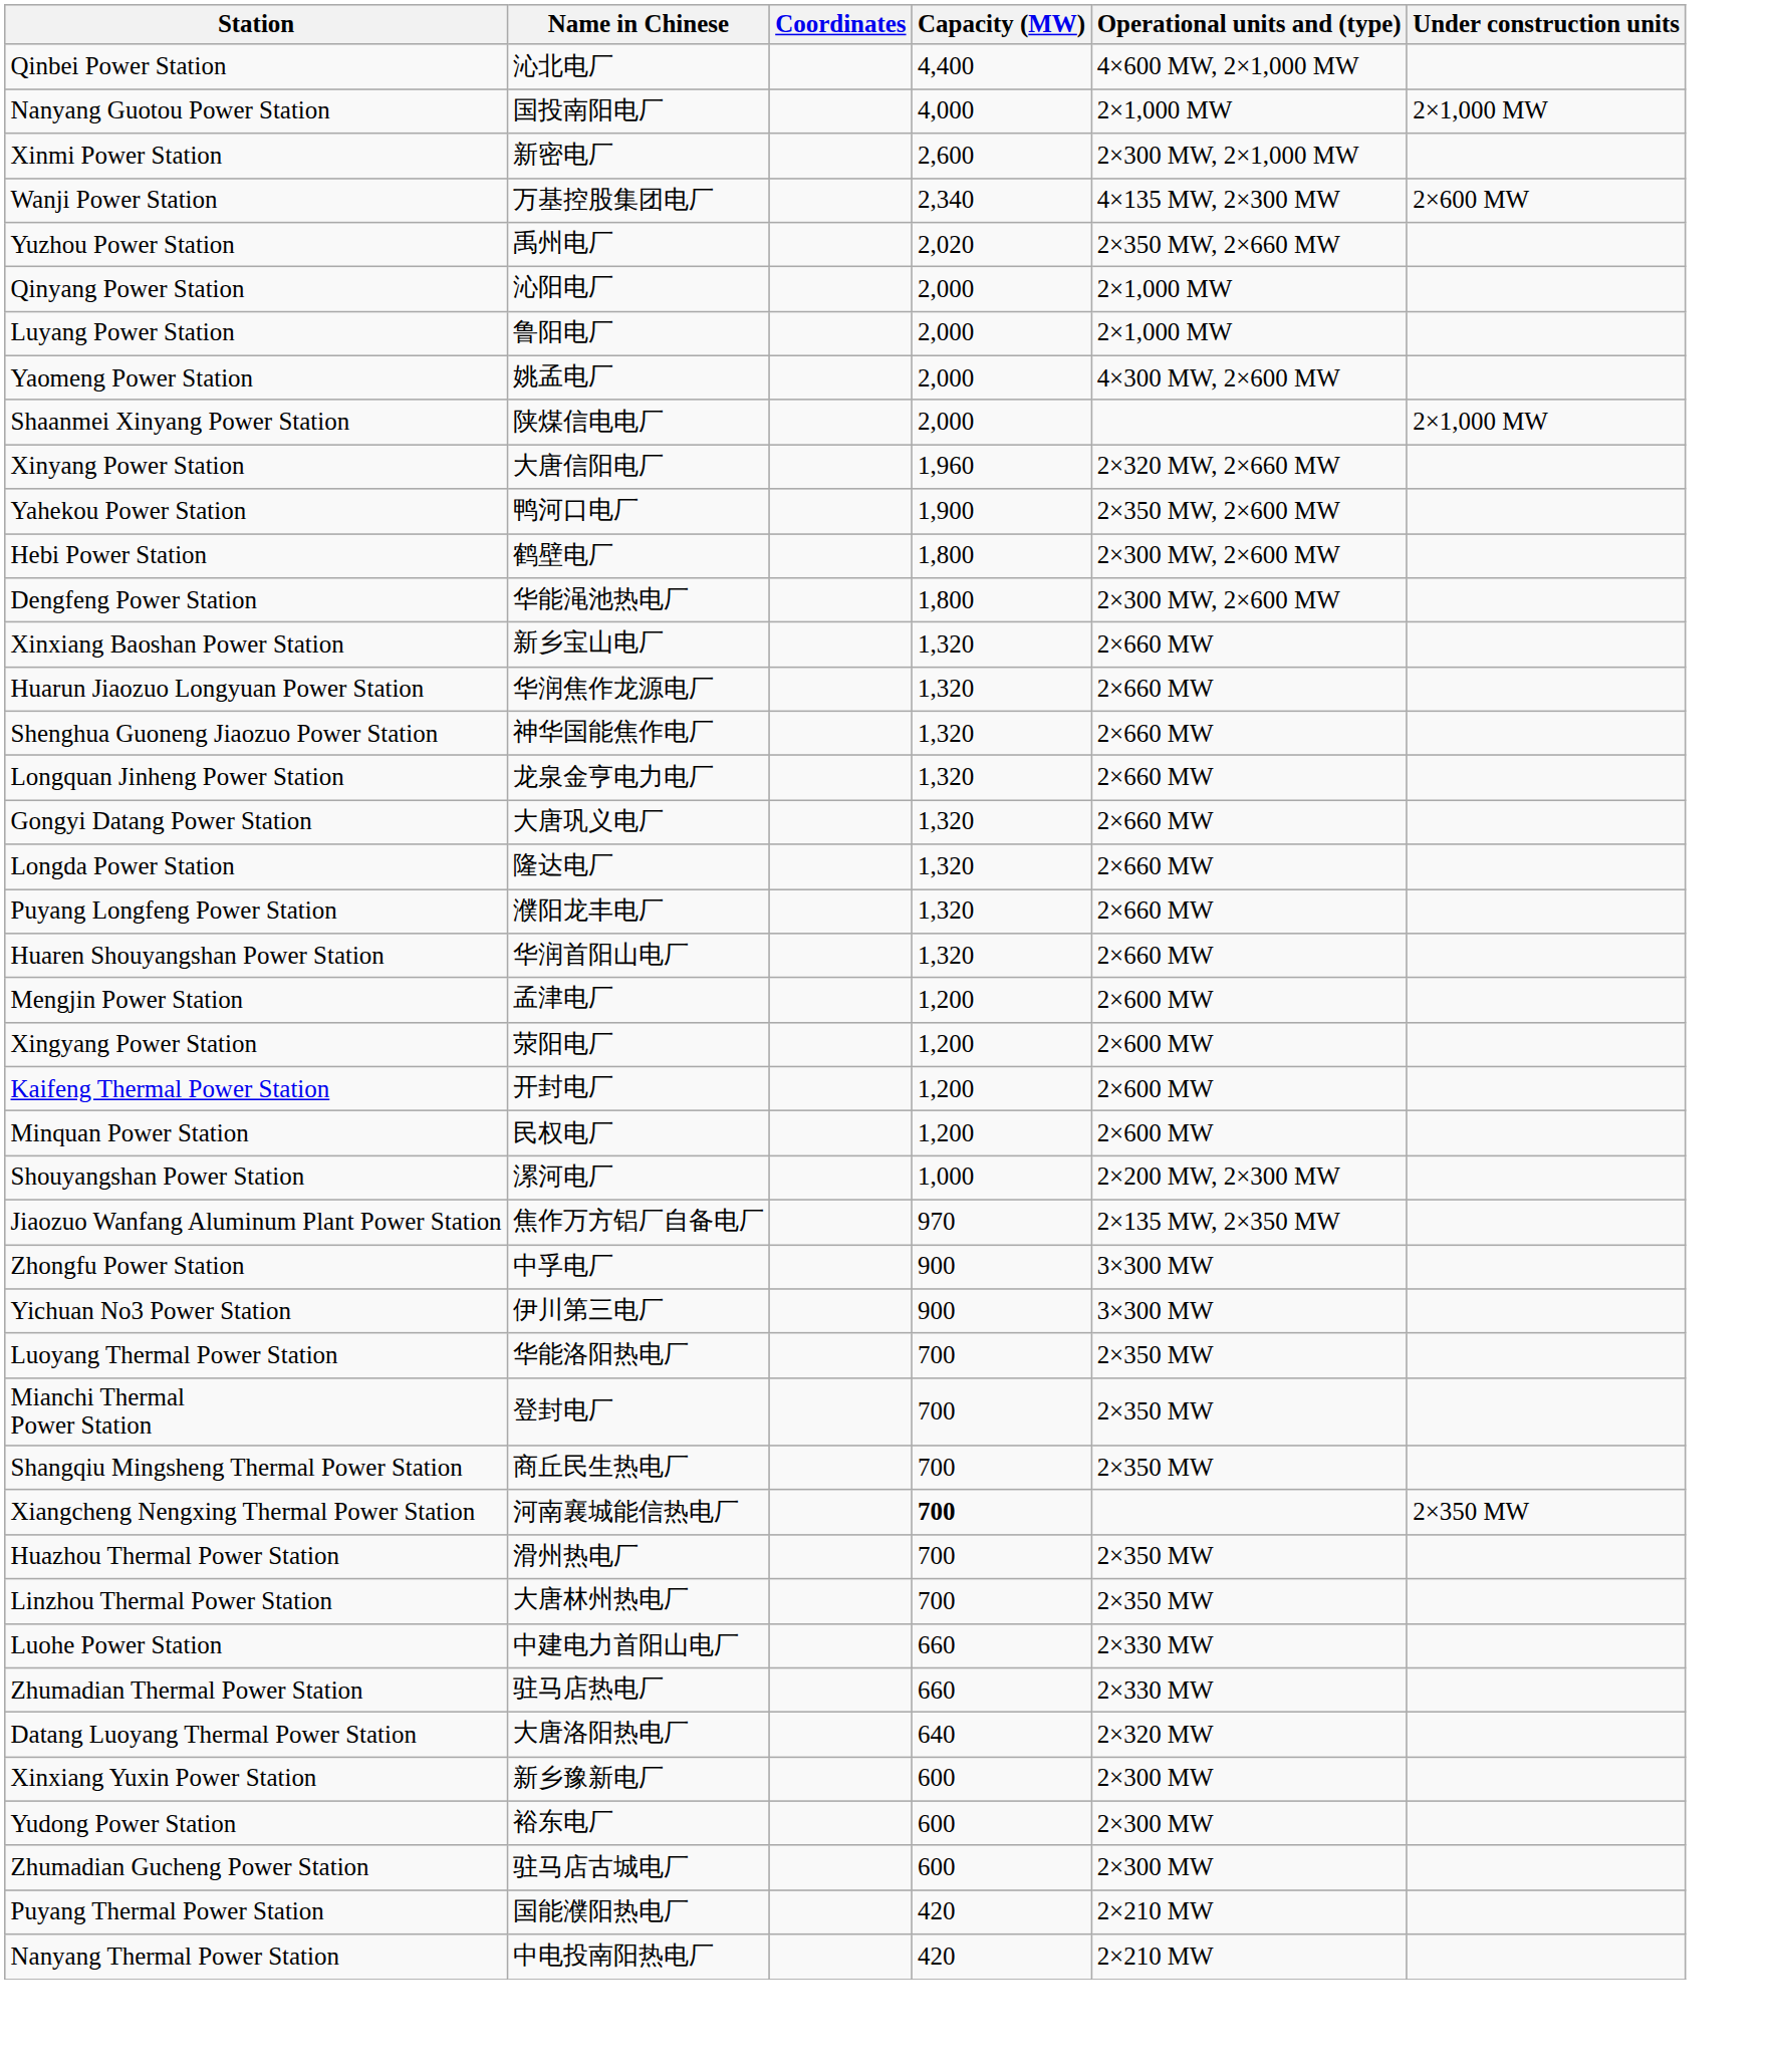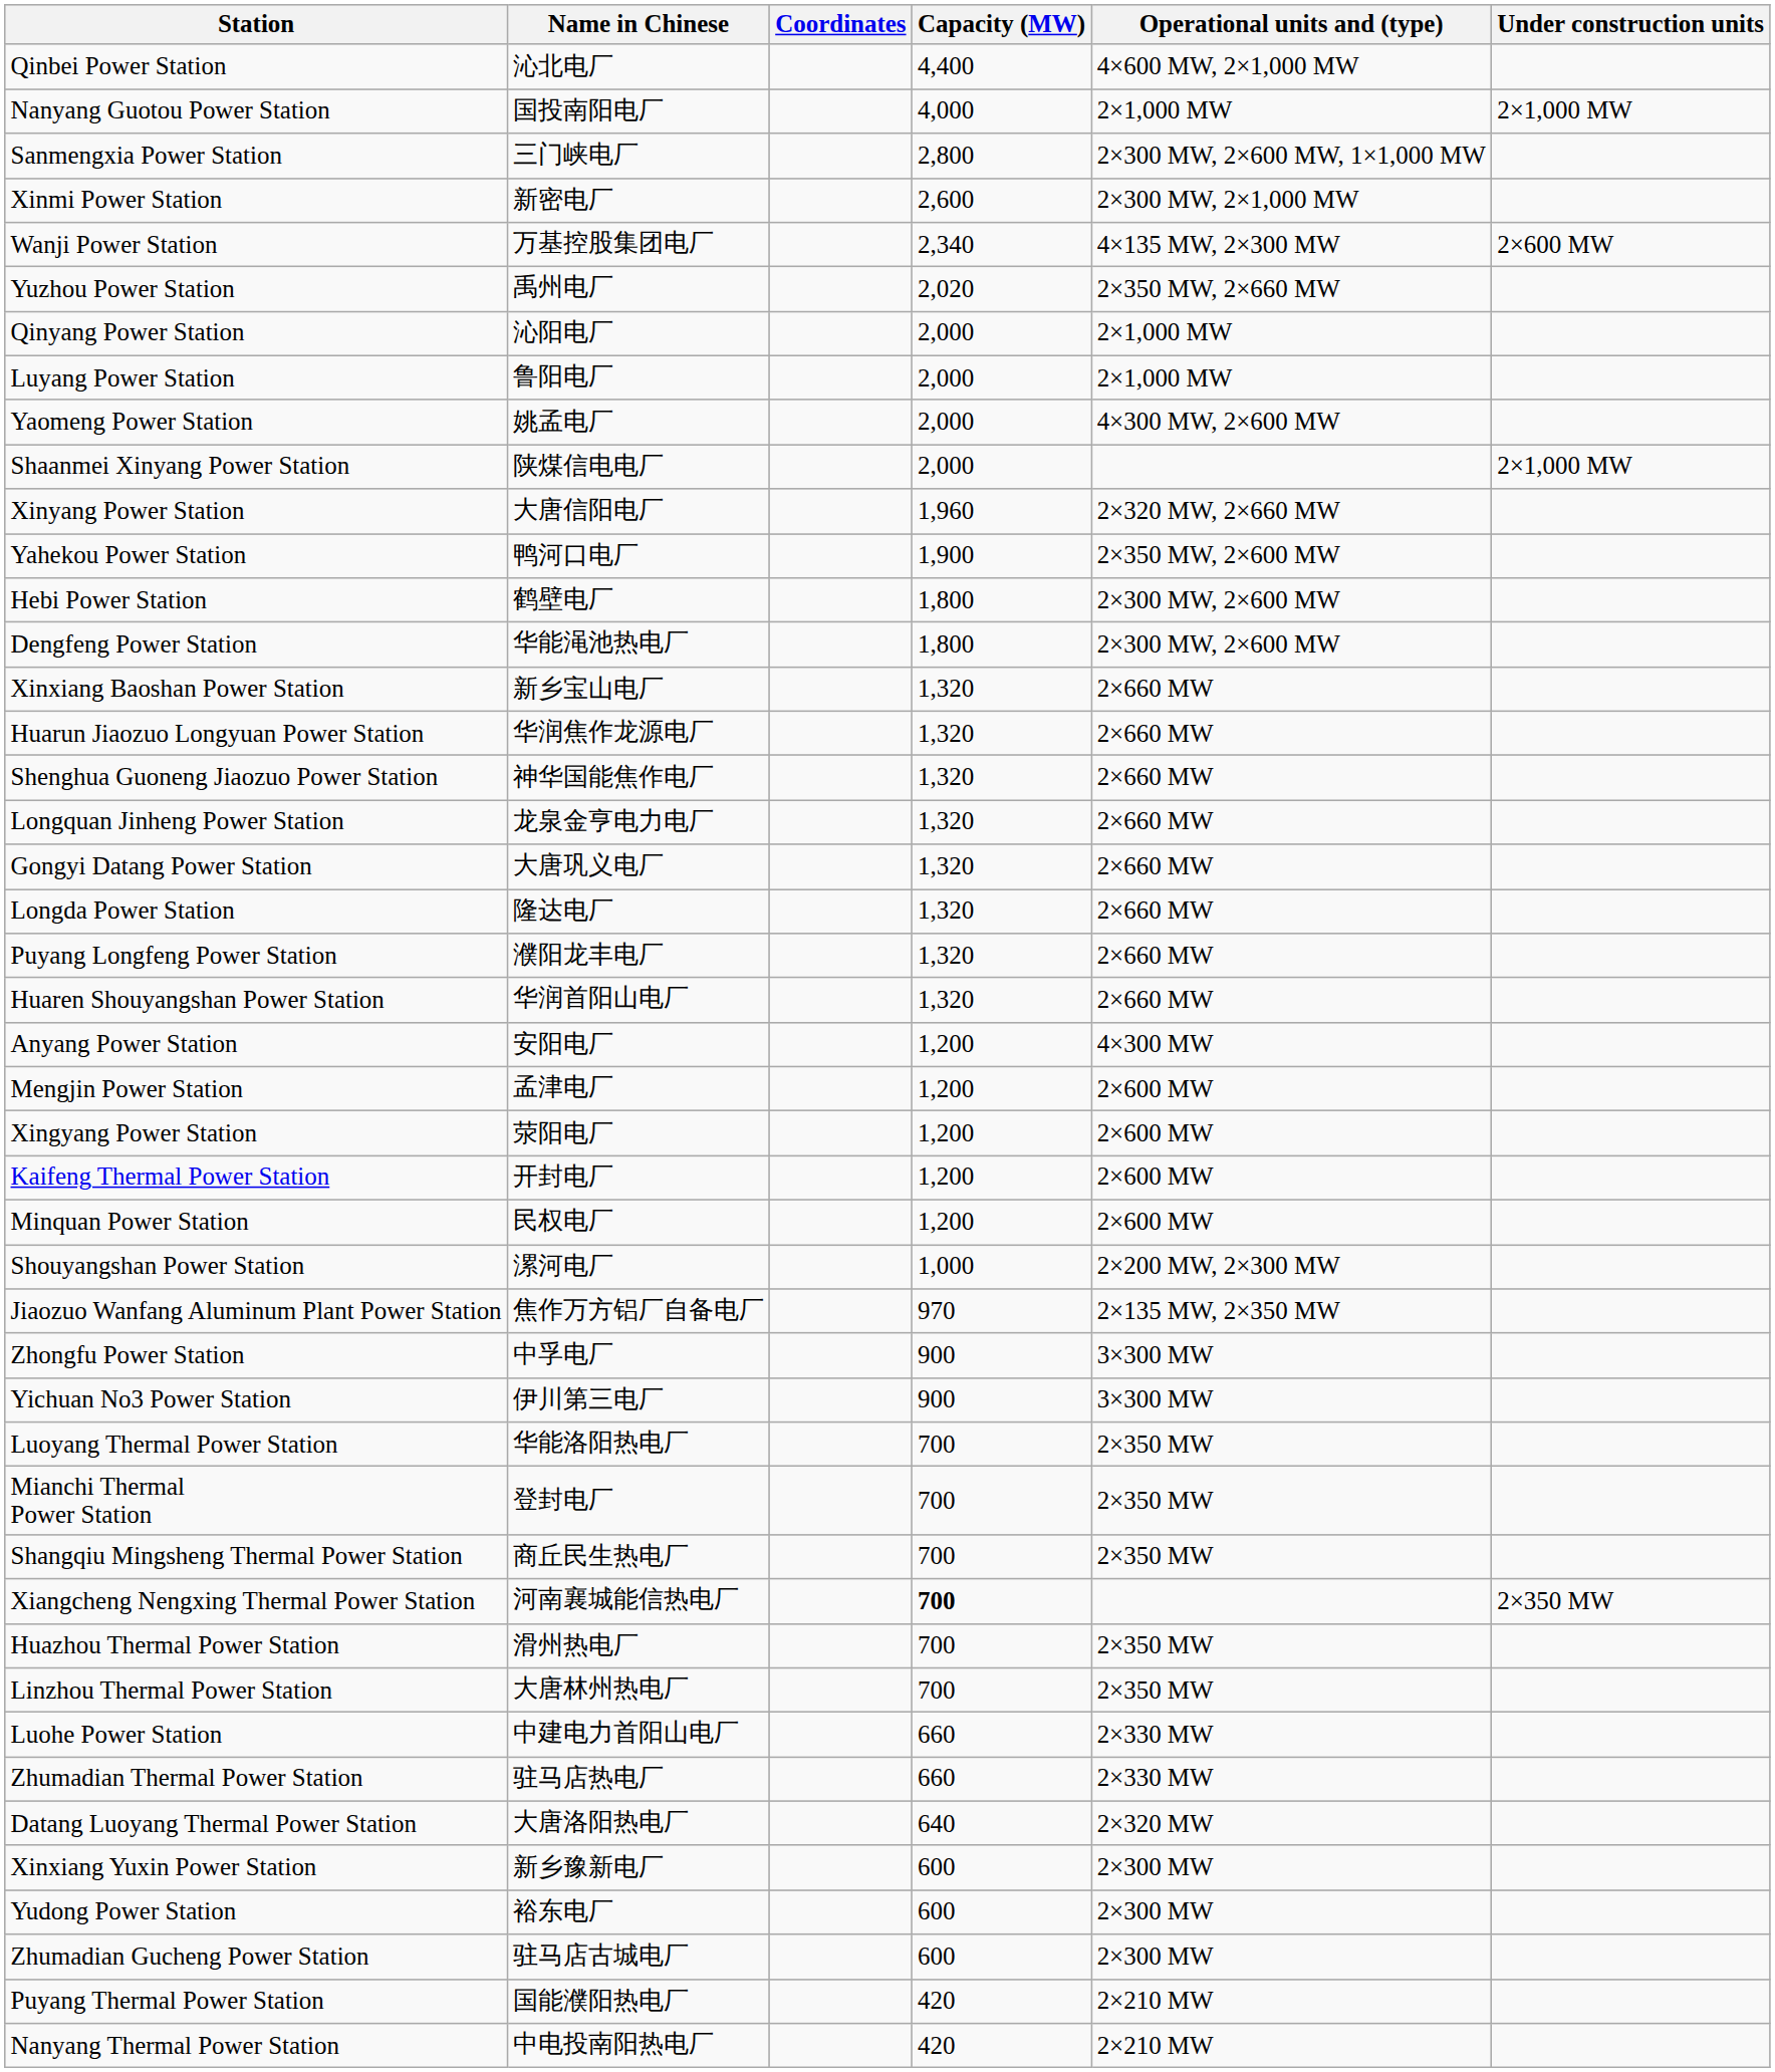+ row: Sanmengxia Power Station | 三门峡电厂 | 2,800 | 2×300 MW, 2×600 MW, 1×1,000 MW
+ row: Anyang Power Station | 安阳电厂 | 1,200 | 4×300 MW
